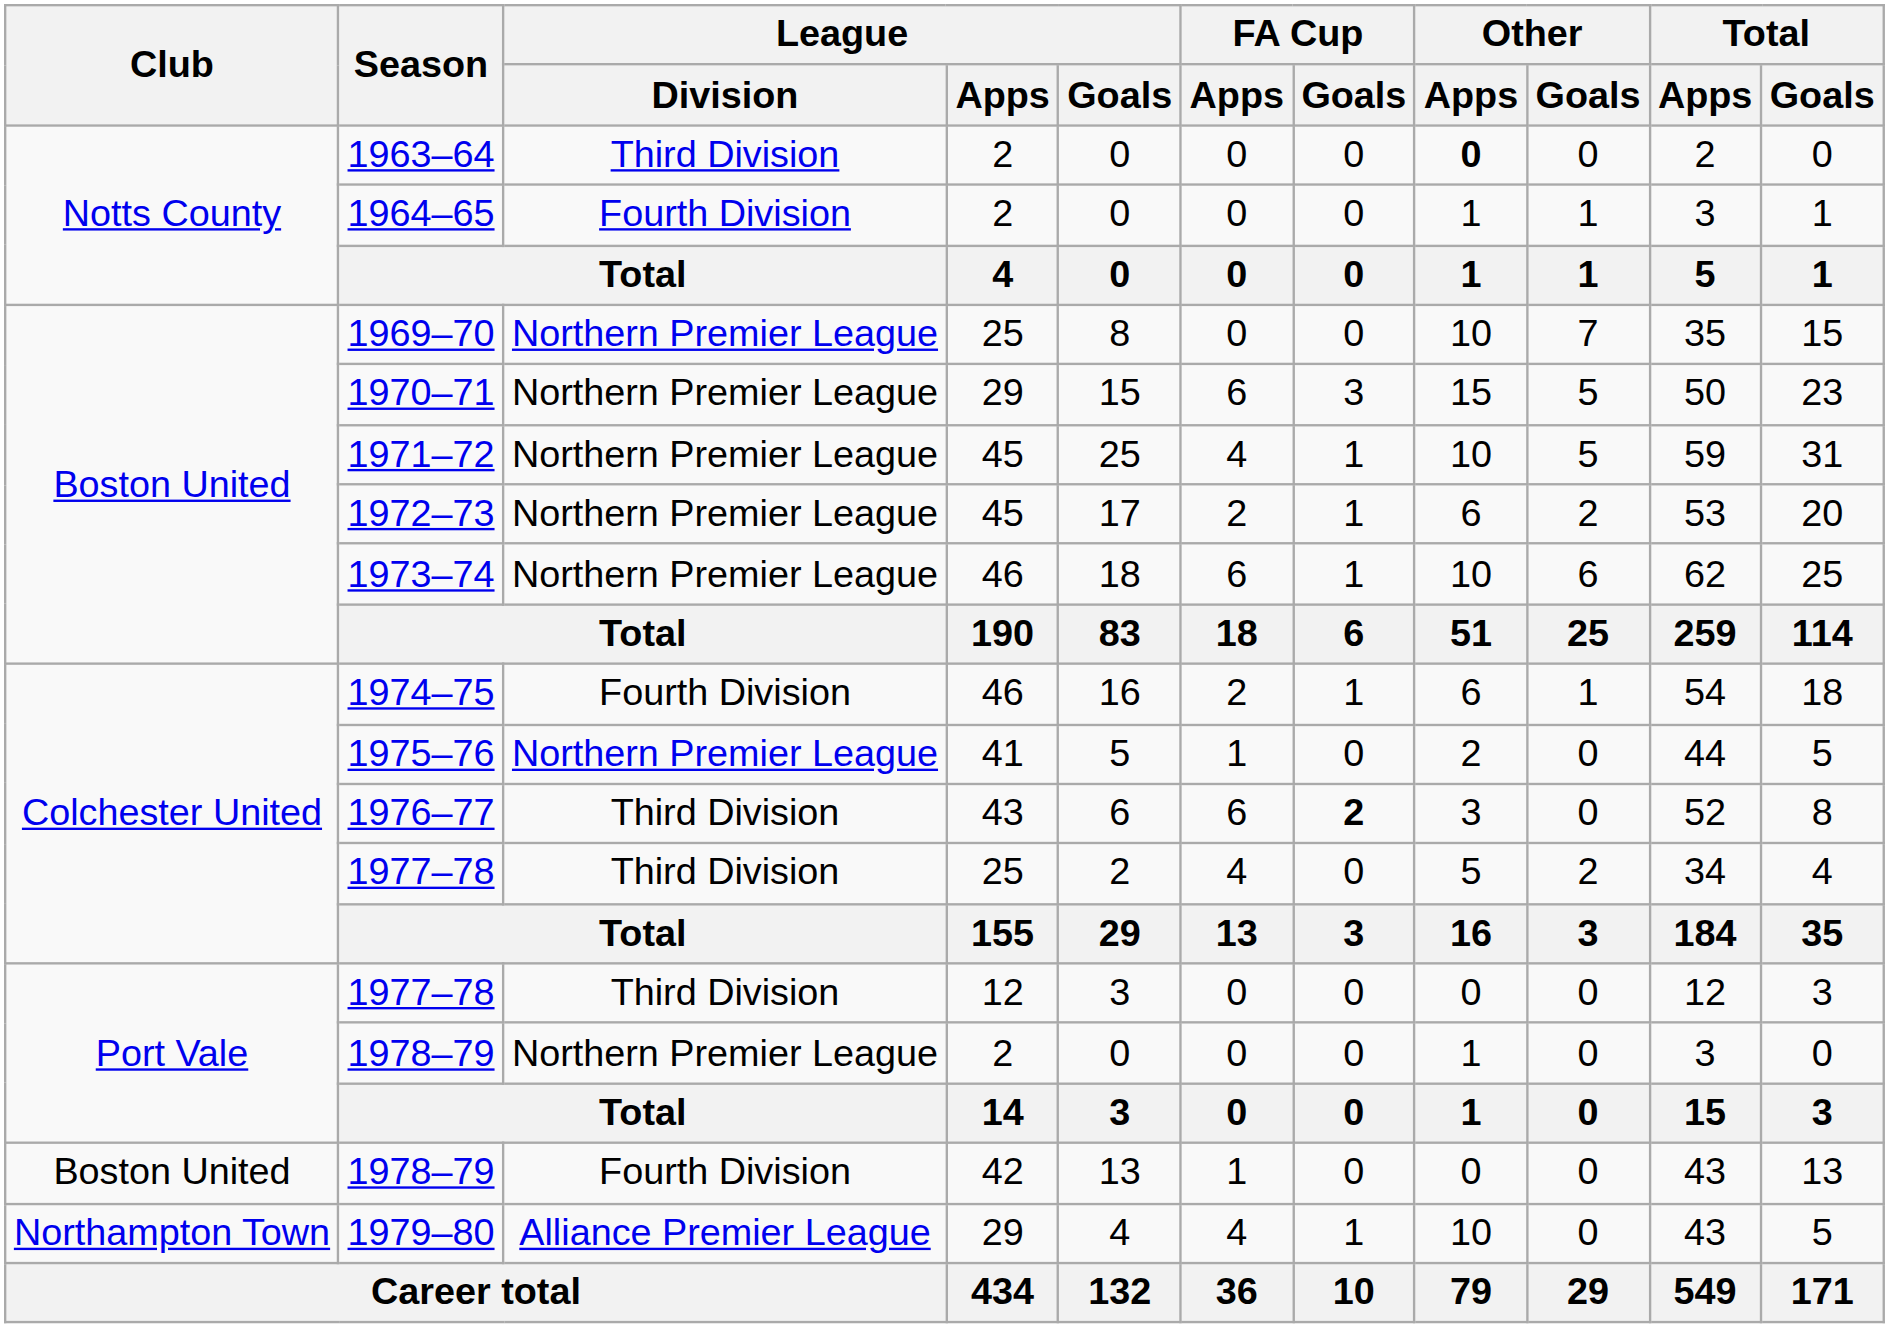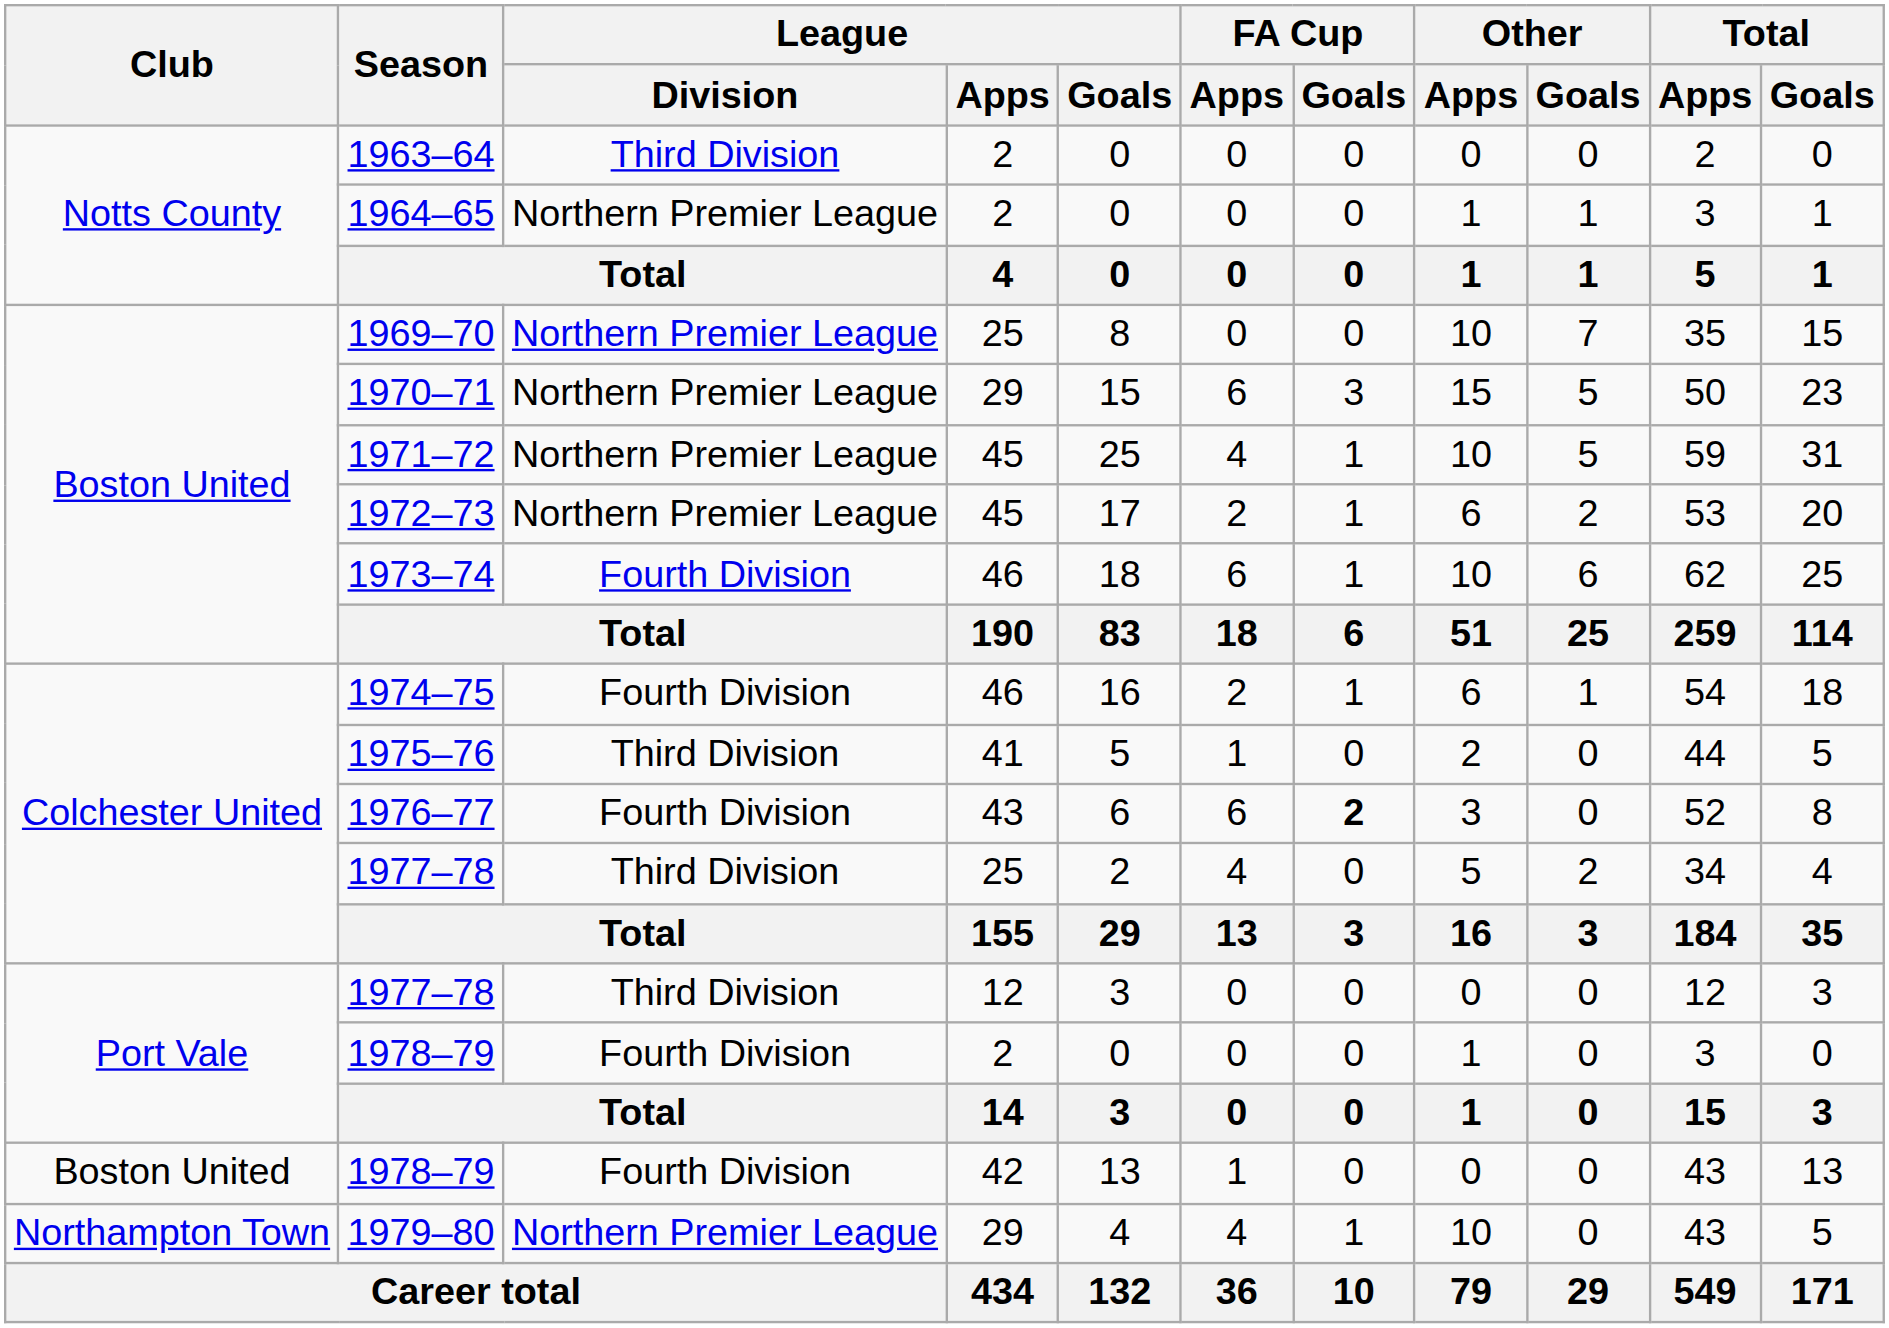1963–64 | Other / Apps: bold -> normal
1964–65 | League / Division: Fourth Division -> Northern Premier League
1973–74 | League / Division: Northern Premier League -> Fourth Division
1975–76 | League / Division: Northern Premier League -> Third Division
1976–77 | League / Division: Third Division -> Fourth Division
1978–79 / 2 | League / Division: Northern Premier League -> Fourth Division
1979–80 | League / Division: Alliance Premier League -> Northern Premier League
